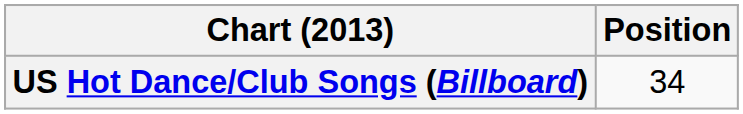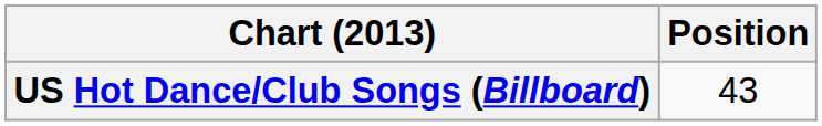US Hot Dance/Club Songs (Billboard) | Position: 34 -> 43
